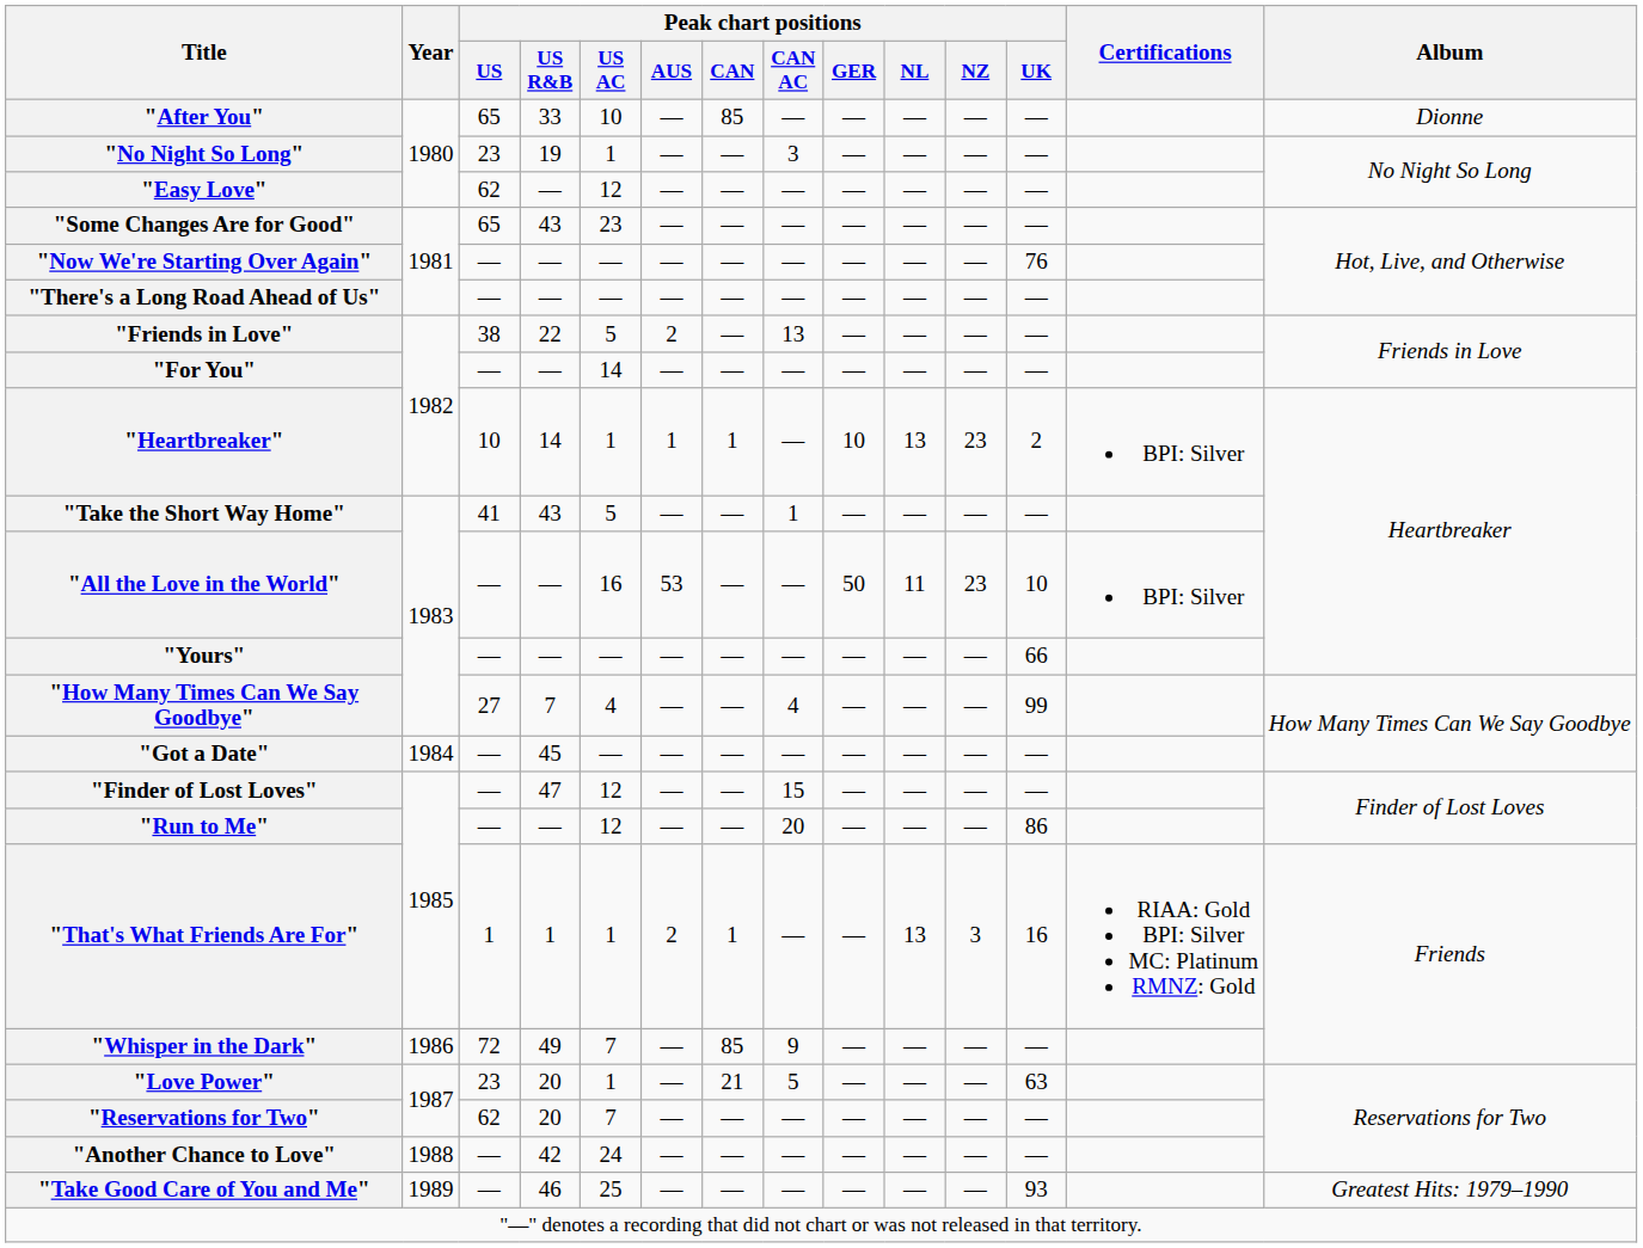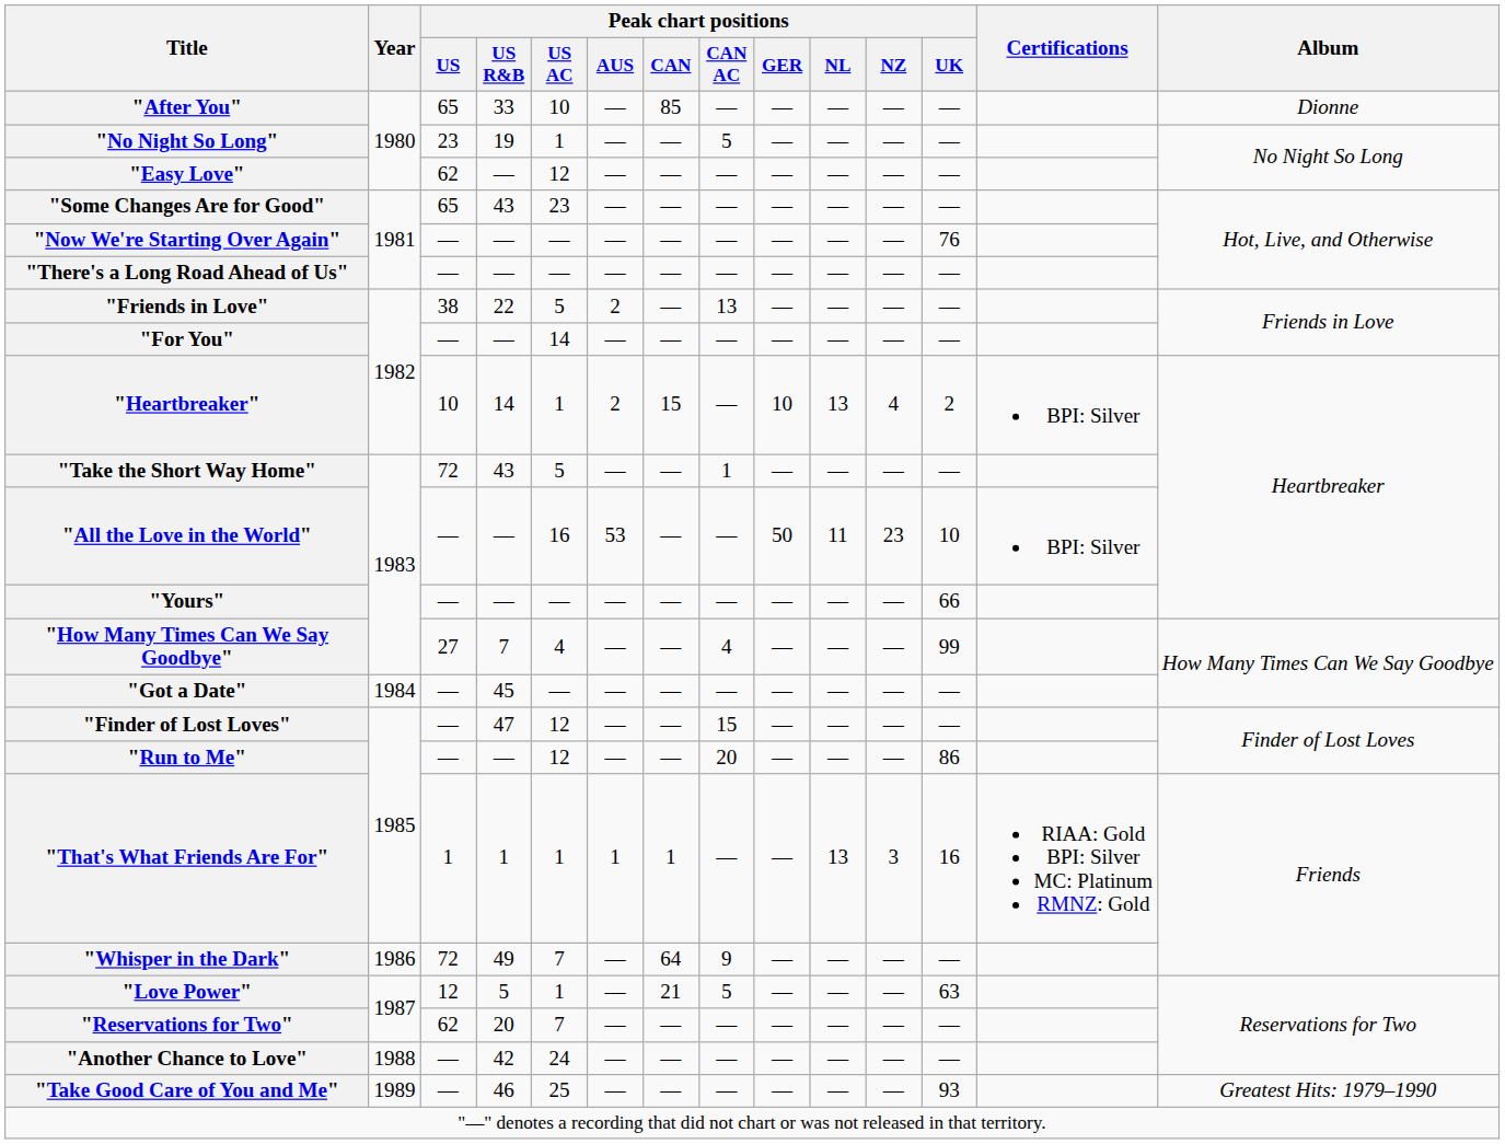"No Night So Long" | Peak chart positions / CAN AC: 3 -> 5
"Heartbreaker" | Peak chart positions / AUS: 1 -> 2
"Heartbreaker" | Peak chart positions / CAN: 1 -> 15
"Heartbreaker" | Peak chart positions / NZ: 23 -> 4
"Take the Short Way Home" | Peak chart positions / US: 41 -> 72
"That's What Friends Are For" | Peak chart positions / AUS: 2 -> 1
"Whisper in the Dark" | Peak chart positions / CAN: 85 -> 64
"Love Power" | Peak chart positions / US: 23 -> 12
"Love Power" | Peak chart positions / US R&B: 20 -> 5
